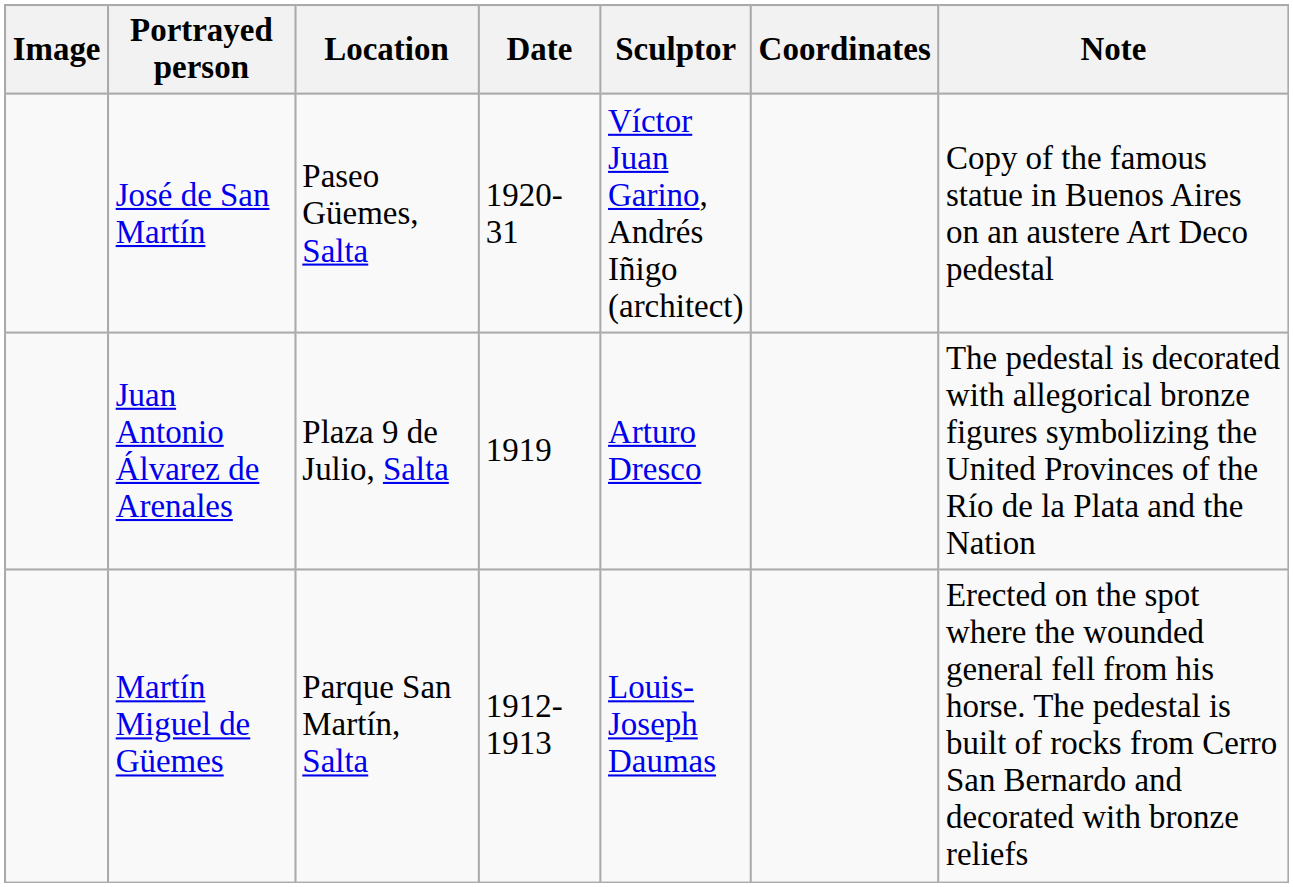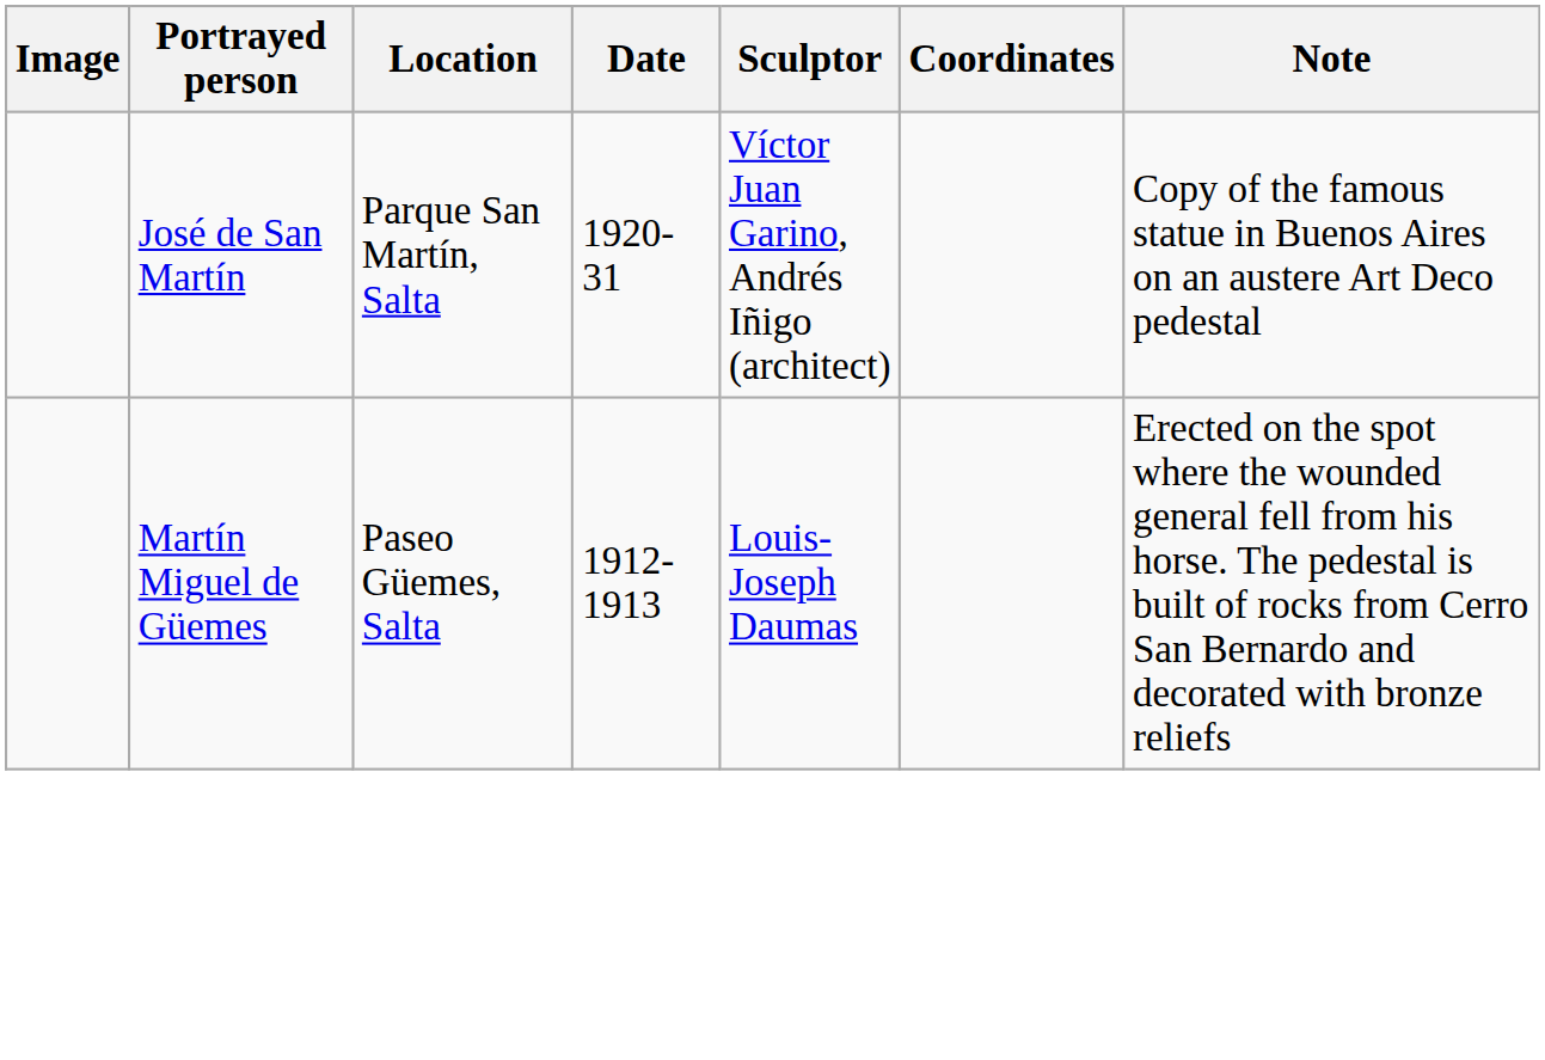José de San Martín | Location: Paseo Güemes, Salta -> Parque San Martín, Salta
- row: Juan Antonio Álvarez de Arenales | Plaza 9 de Julio, Salta | 1919 | Arturo Dresco | The pedestal is decorated with allegorical bronze figures symbolizing the United Provinces of the Río de la Plata and the Nation
Martín Miguel de Güemes | Location: Parque San Martín, Salta -> Paseo Güemes, Salta
